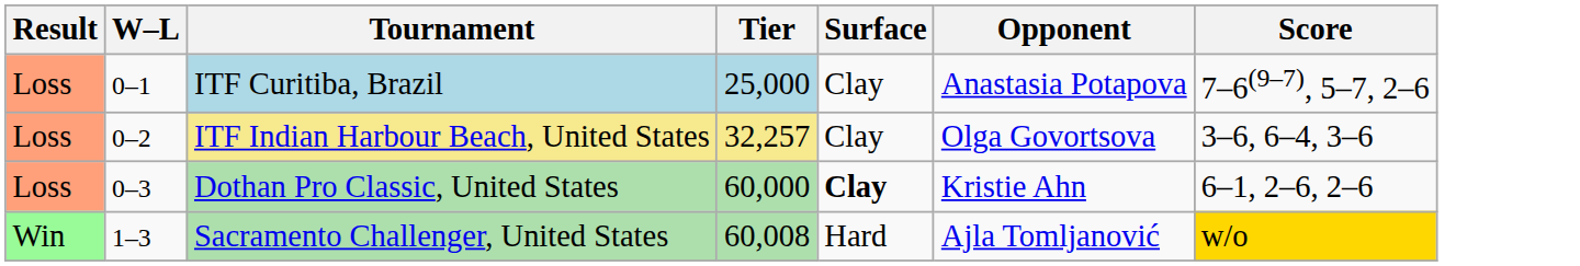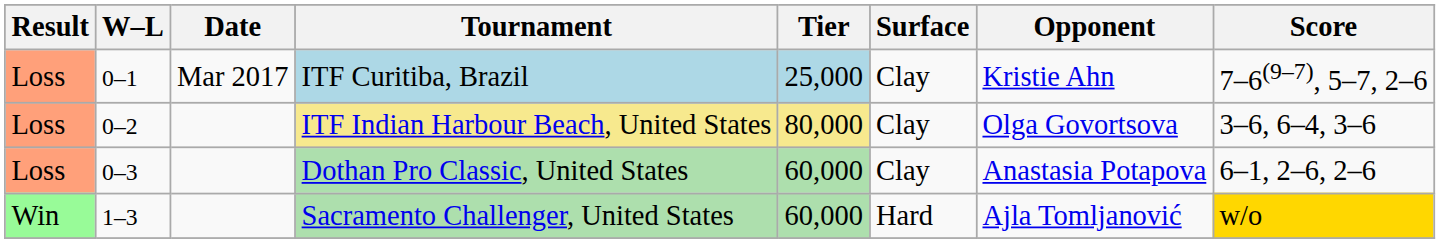+ column: Date | Mar 2017
ITF Curitiba, Brazil | Opponent: Anastasia Potapova -> Kristie Ahn
ITF Indian Harbour Beach, United States | Tier: 32,257 -> 80,000
Dothan Pro Classic, United States | Surface: bold -> normal
Dothan Pro Classic, United States | Opponent: Kristie Ahn -> Anastasia Potapova
Sacramento Challenger, United States | Tier: 60,008 -> 60,000
